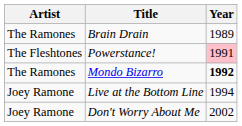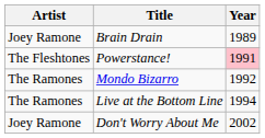Brain Drain | Artist: The Ramones -> Joey Ramone
Mondo Bizarro | Year: bold -> normal
Live at the Bottom Line | Artist: Joey Ramone -> The Ramones
